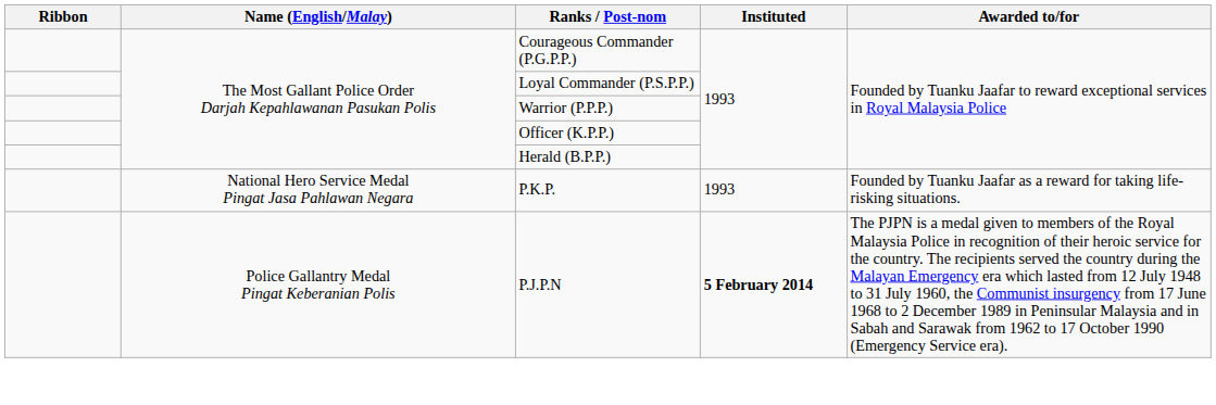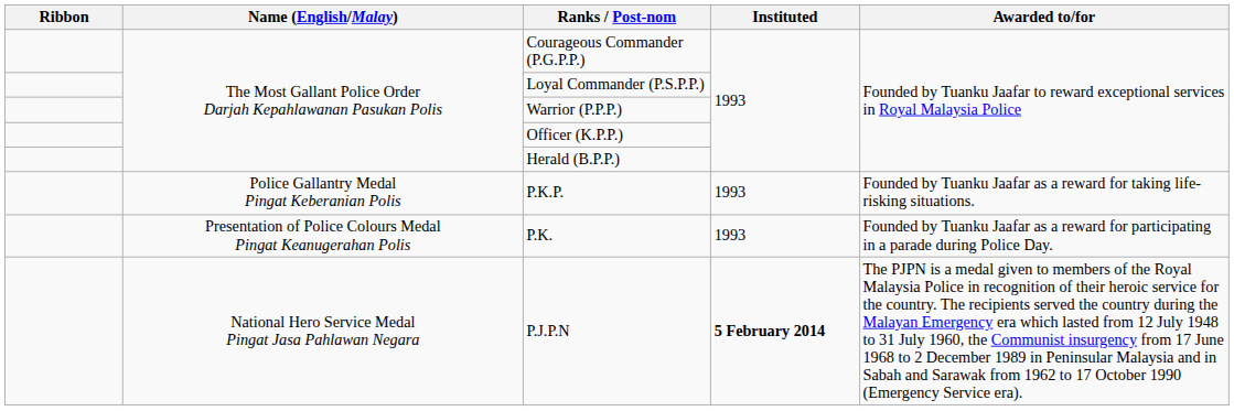P.K.P. | Name (English/Malay): National Hero Service Medal Pingat Jasa Pahlawan Negara -> Police Gallantry Medal Pingat Keberanian Polis
+ row: Presentation of Police Colours Medal Pingat Keanugerahan Polis | P.K. | 1993 | Founded by Tuanku Jaafar as a reward for participating in a parade during Police Day.
P.J.P.N | Name (English/Malay): Police Gallantry Medal Pingat Keberanian Polis -> National Hero Service Medal Pingat Jasa Pahlawan Negara
